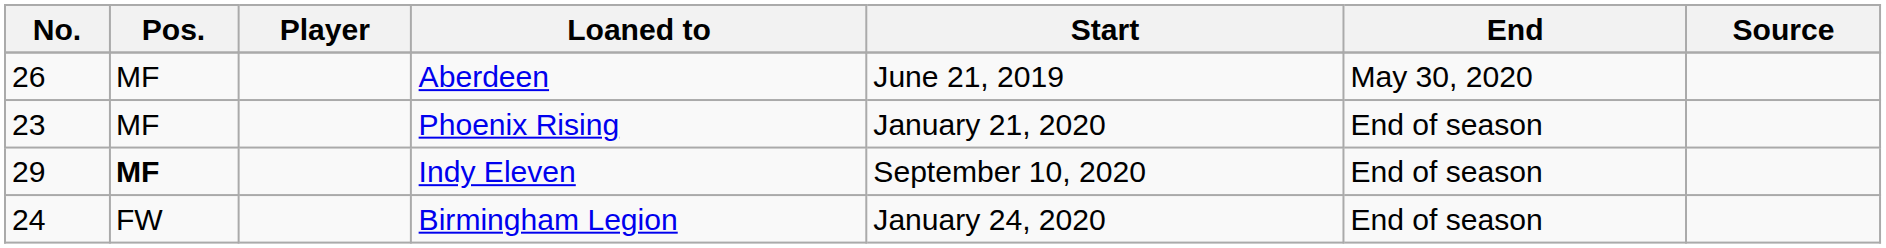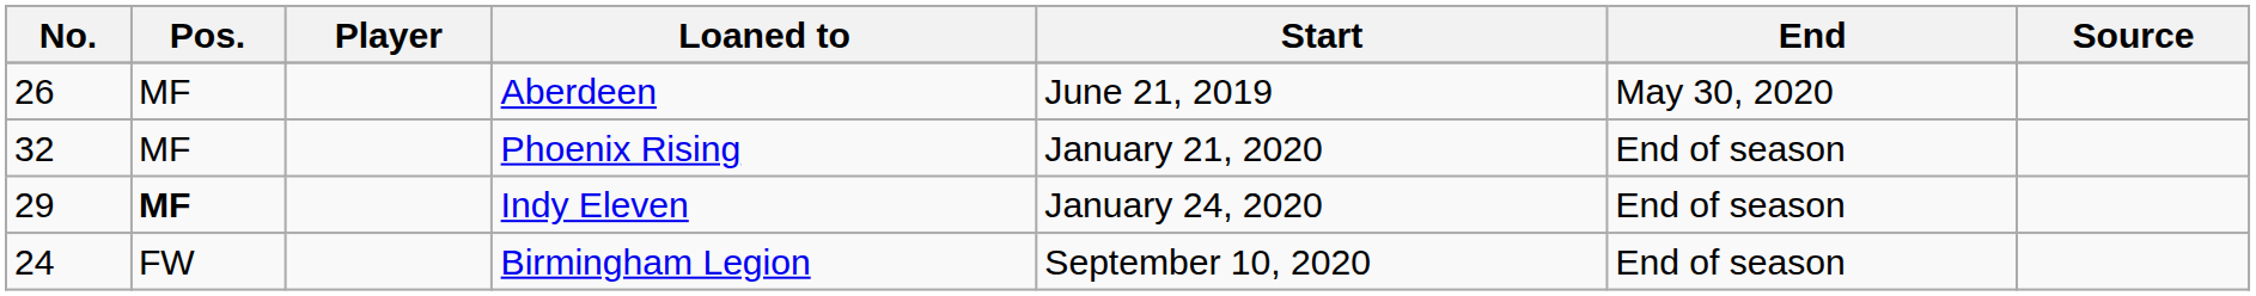Phoenix Rising | No.: 23 -> 32
Indy Eleven | Start: September 10, 2020 -> January 24, 2020
Birmingham Legion | Start: January 24, 2020 -> September 10, 2020
